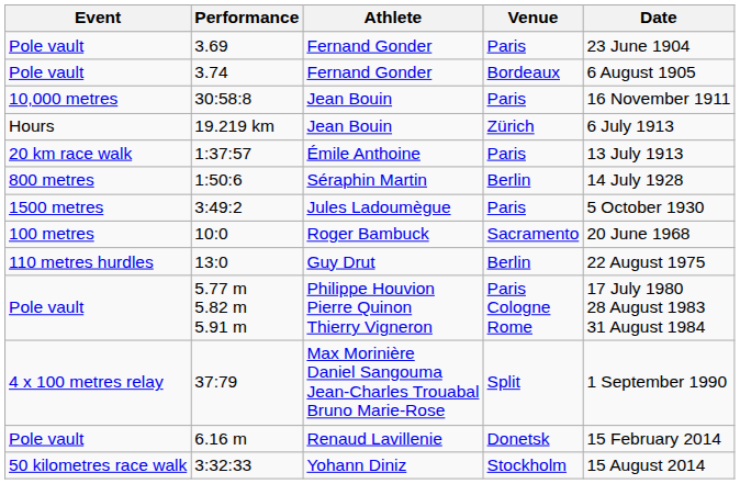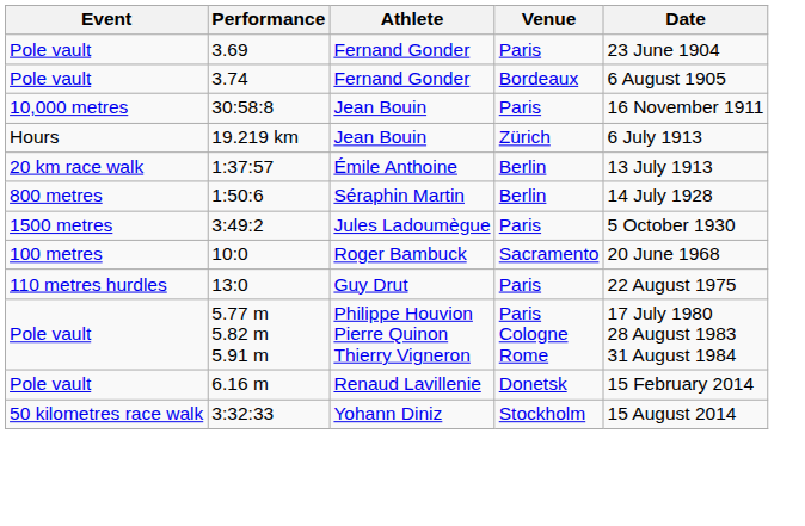1:37:57 | Venue: Paris -> Berlin
13:0 | Venue: Berlin -> Paris
- row: 4 x 100 metres relay | 37:79 | Max Morinière Daniel Sangouma Jean-Charles Trouabal Bruno Marie-Rose | Split | 1 September 1990
